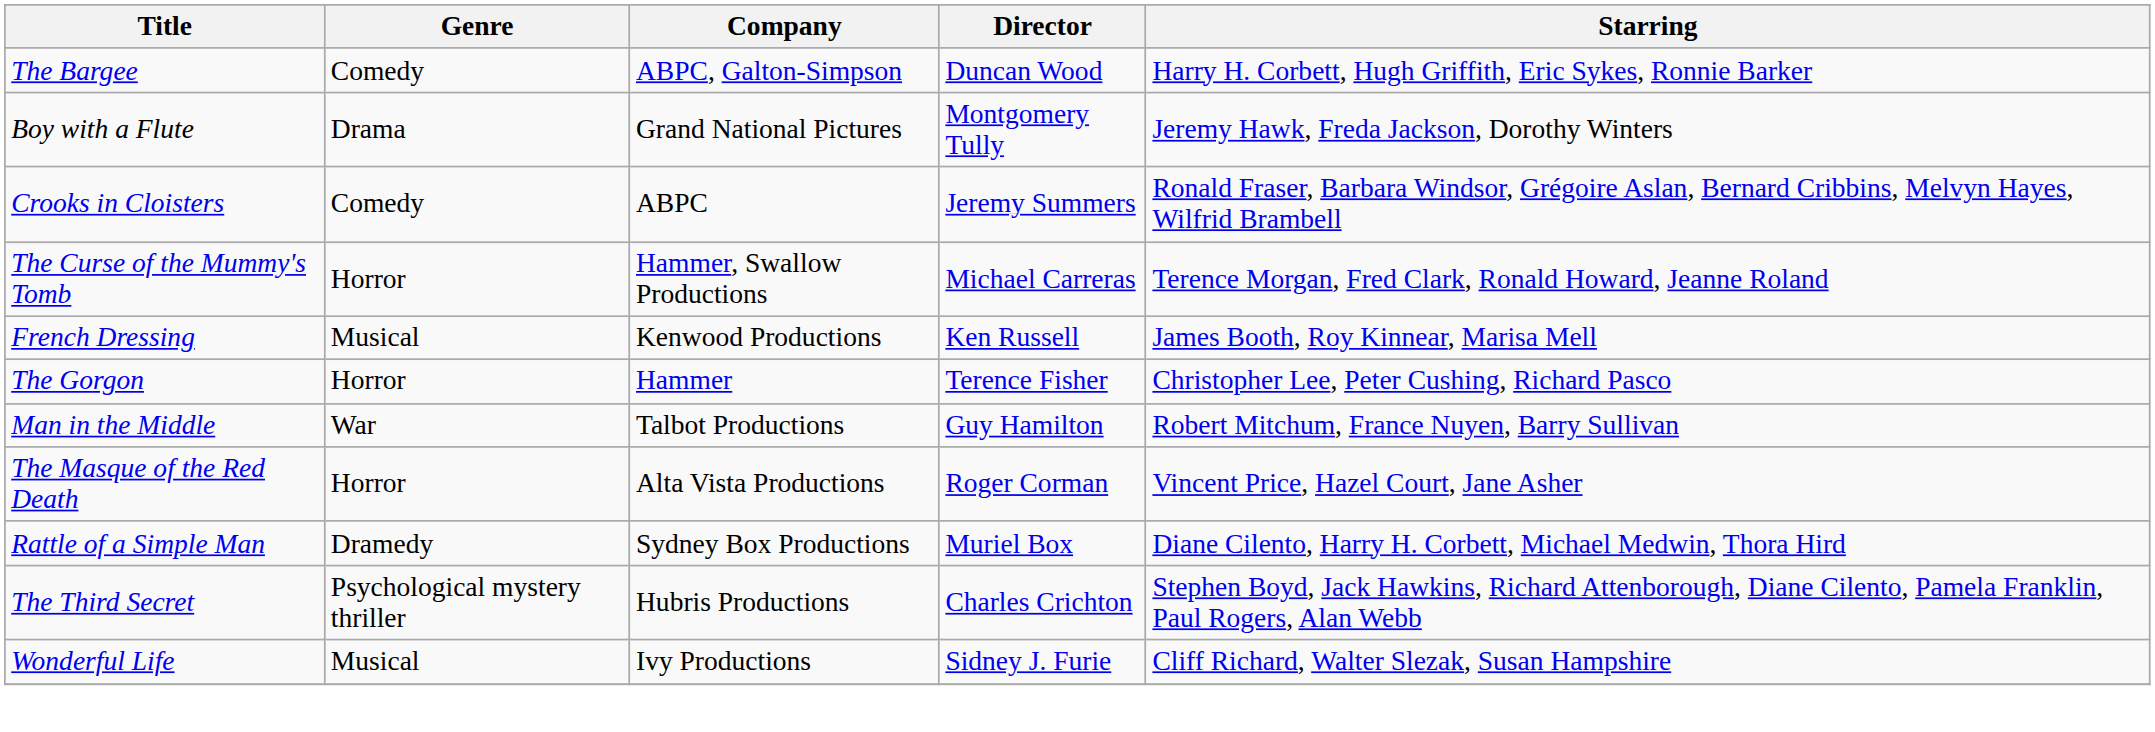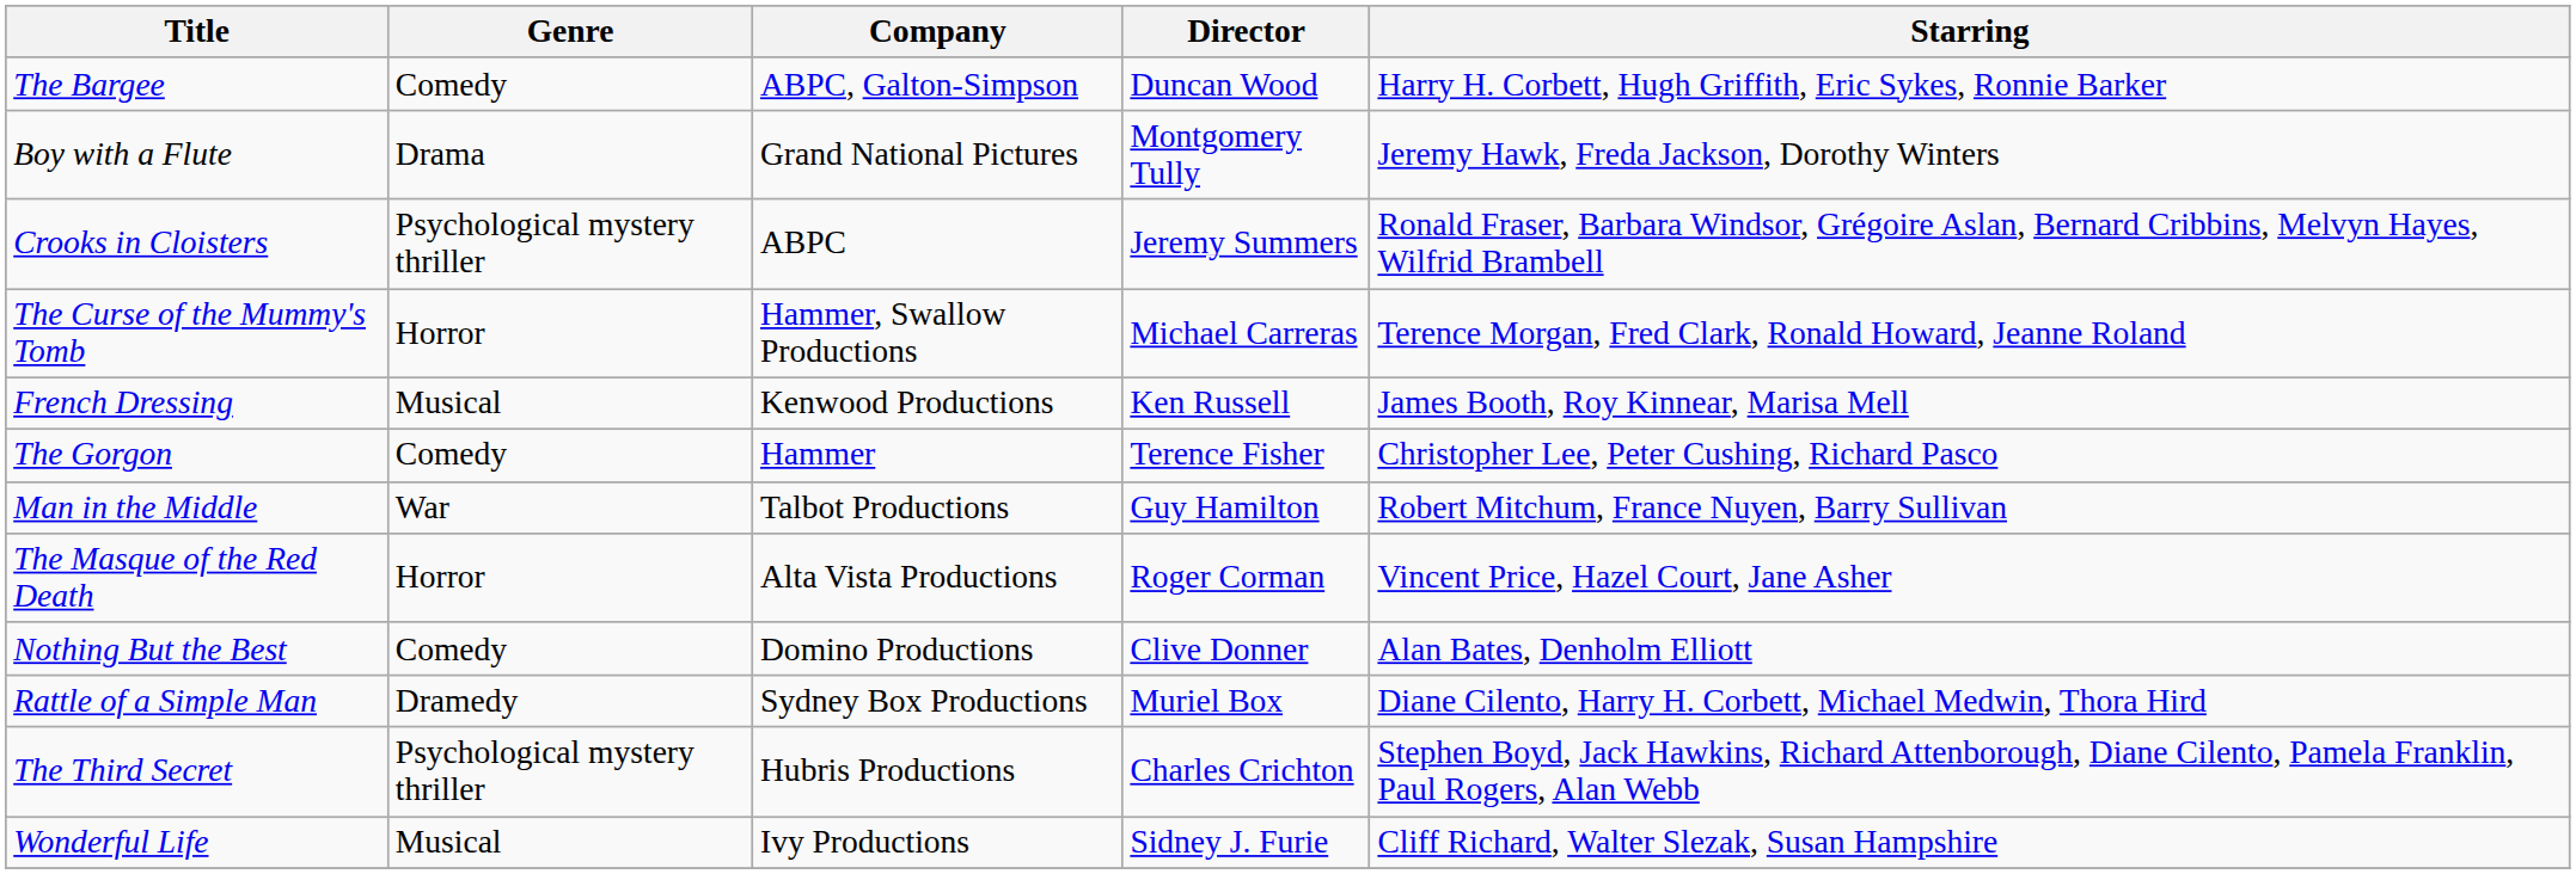Crooks in Cloisters | Genre: Comedy -> Psychological mystery thriller
The Gorgon | Genre: Horror -> Comedy
+ row: Nothing But the Best | Comedy | Domino Productions | Clive Donner | Alan Bates, Denholm Elliott
